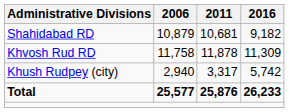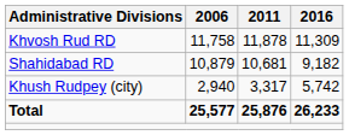rows swapped: Khvosh Rud RD <-> Shahidabad RD
